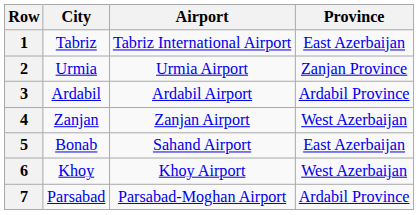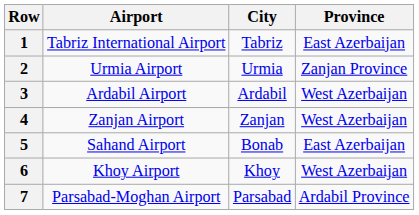columns swapped: Airport <-> City
3 | Province: Ardabil Province -> West Azerbaijan
